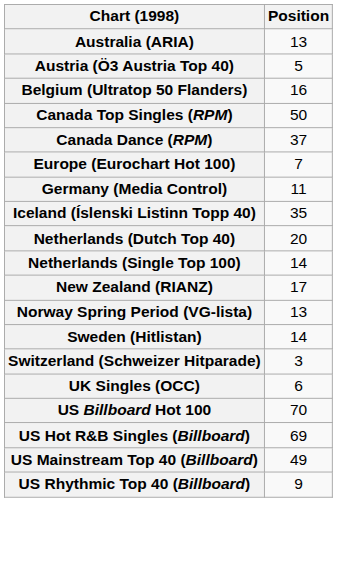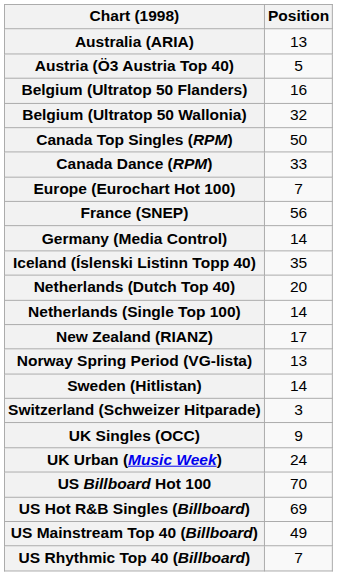+ row: Belgium (Ultratop 50 Wallonia) | 32
Canada Dance (RPM) | Position: 37 -> 33
+ row: France (SNEP) | 56
Germany (Media Control) | Position: 11 -> 14
UK Singles (OCC) | Position: 6 -> 9
+ row: UK Urban (Music Week) | 24
US Rhythmic Top 40 (Billboard) | Position: 9 -> 7
